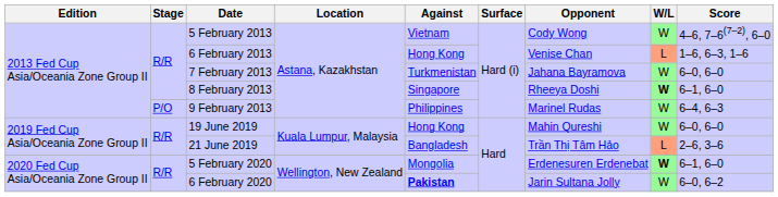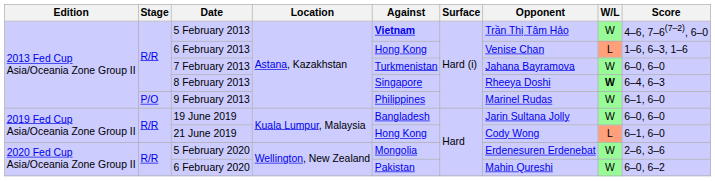5 February 2013 | Against: normal -> bold
5 February 2013 | Opponent: Cody Wong -> Trần Thị Tâm Hảo
8 February 2013 | Score: 6–1, 6–0 -> 6–4, 6–3
9 February 2013 | Score: 6–4, 6–3 -> 6–1, 6–0
19 June 2019 | Against: Hong Kong -> Bangladesh
19 June 2019 | Opponent: Mahin Qureshi -> Jarin Sultana Jolly
21 June 2019 | Against: Bangladesh -> Hong Kong
21 June 2019 | Opponent: Trần Thị Tâm Hảo -> Cody Wong
21 June 2019 | Score: 2–6, 3–6 -> 6–1, 6–0
5 February 2020 | W/L: bold -> normal
5 February 2020 | Score: 6–1, 6–0 -> 2–6, 3–6
6 February 2020 | Against: bold -> normal
6 February 2020 | Opponent: Jarin Sultana Jolly -> Mahin Qureshi
